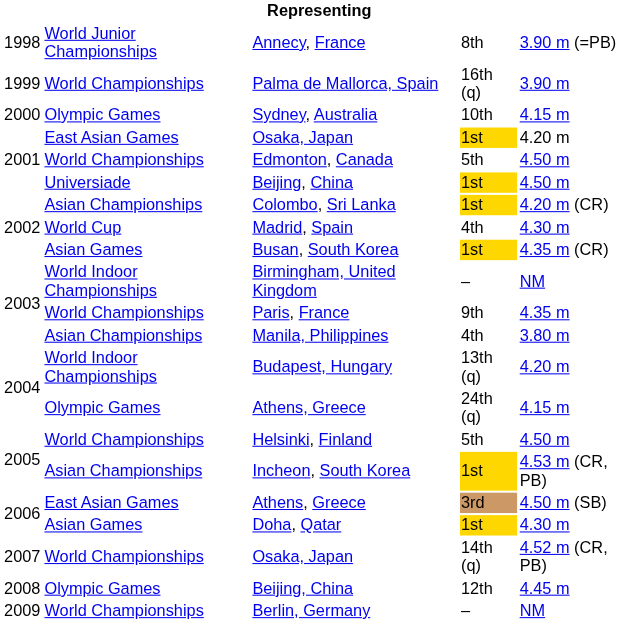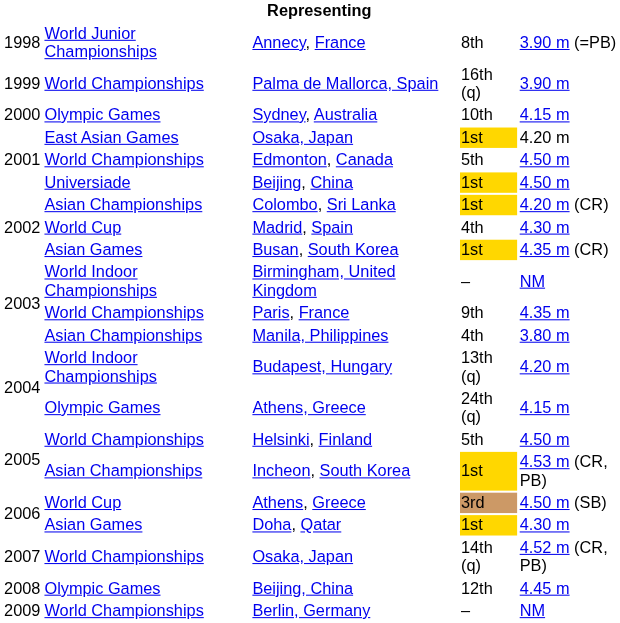Athens, Greece / 3rd | column 2: East Asian Games -> World Cup
